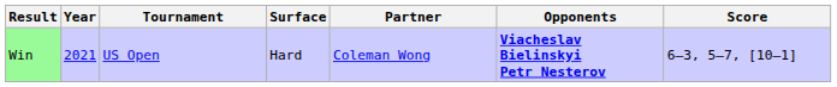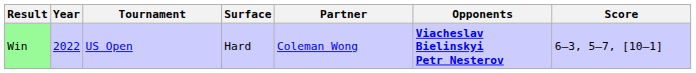Win | Year: 2021 -> 2022
